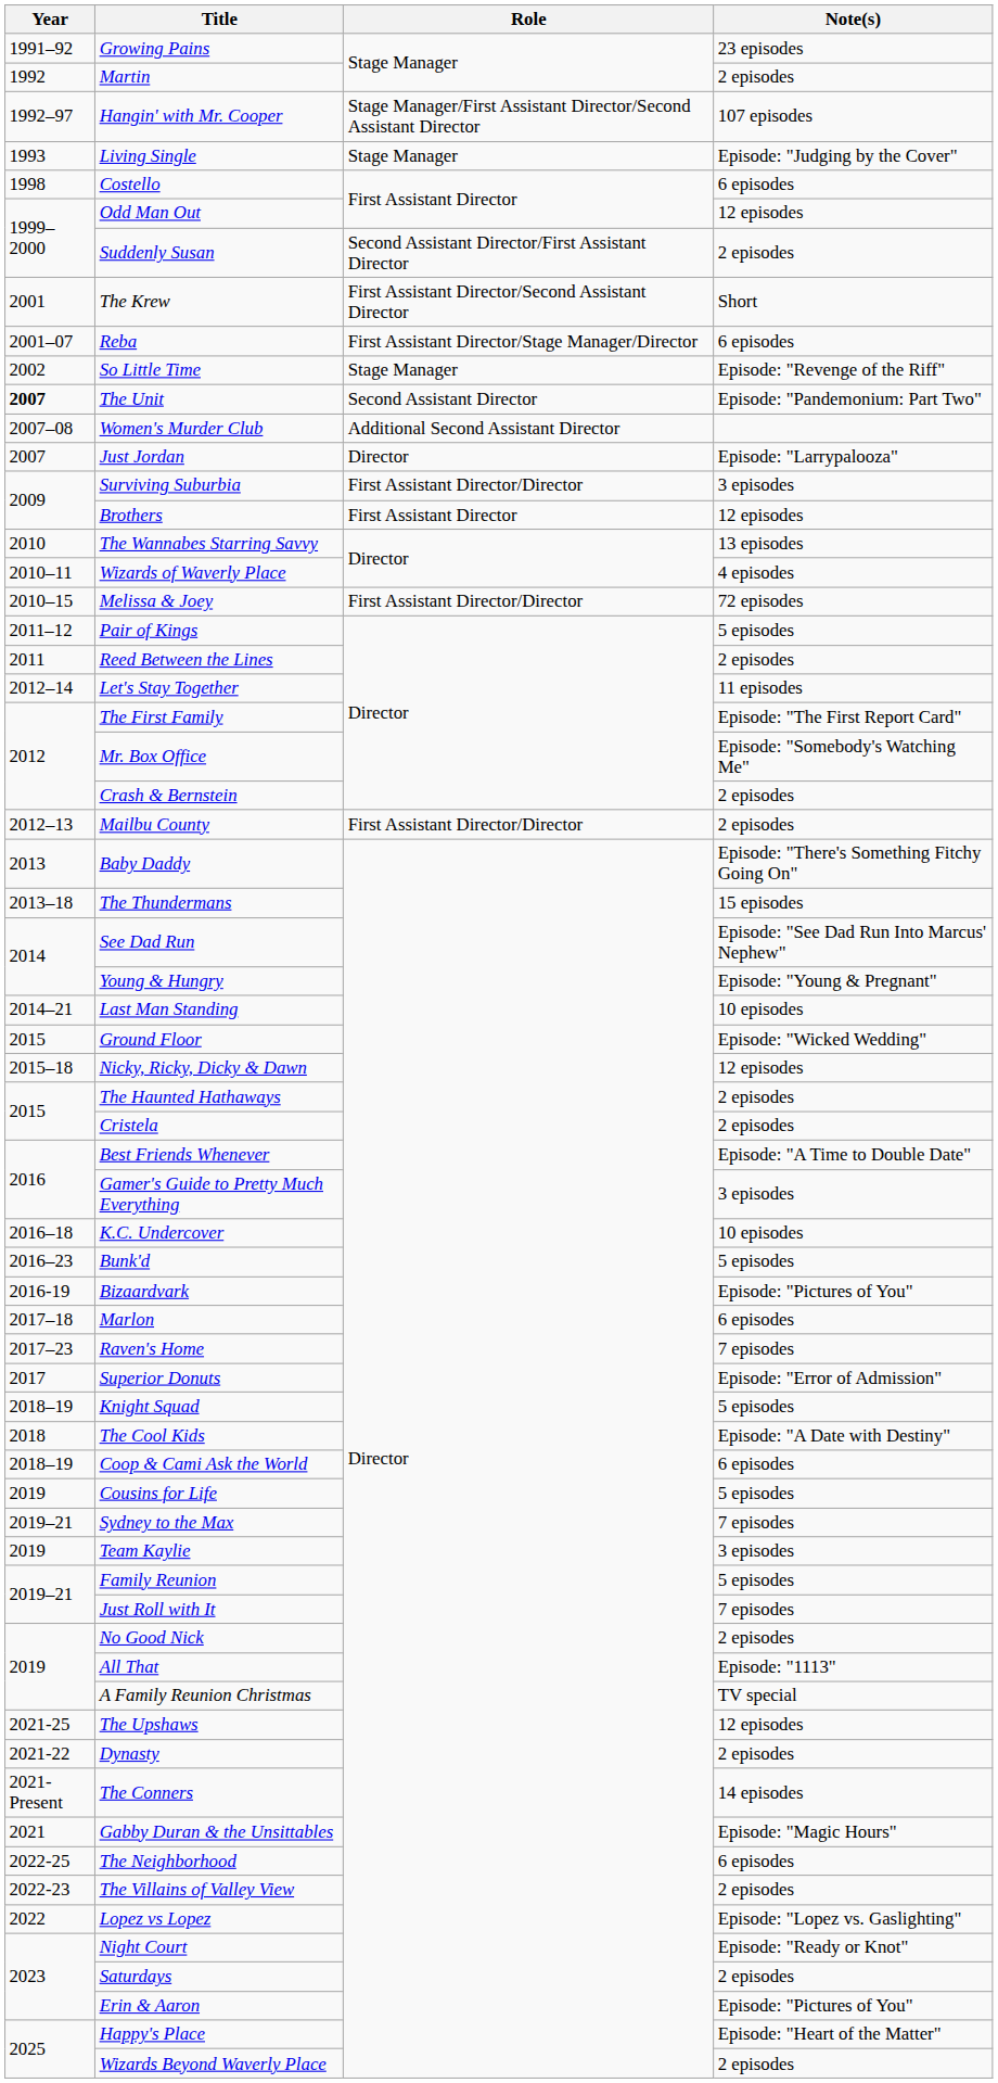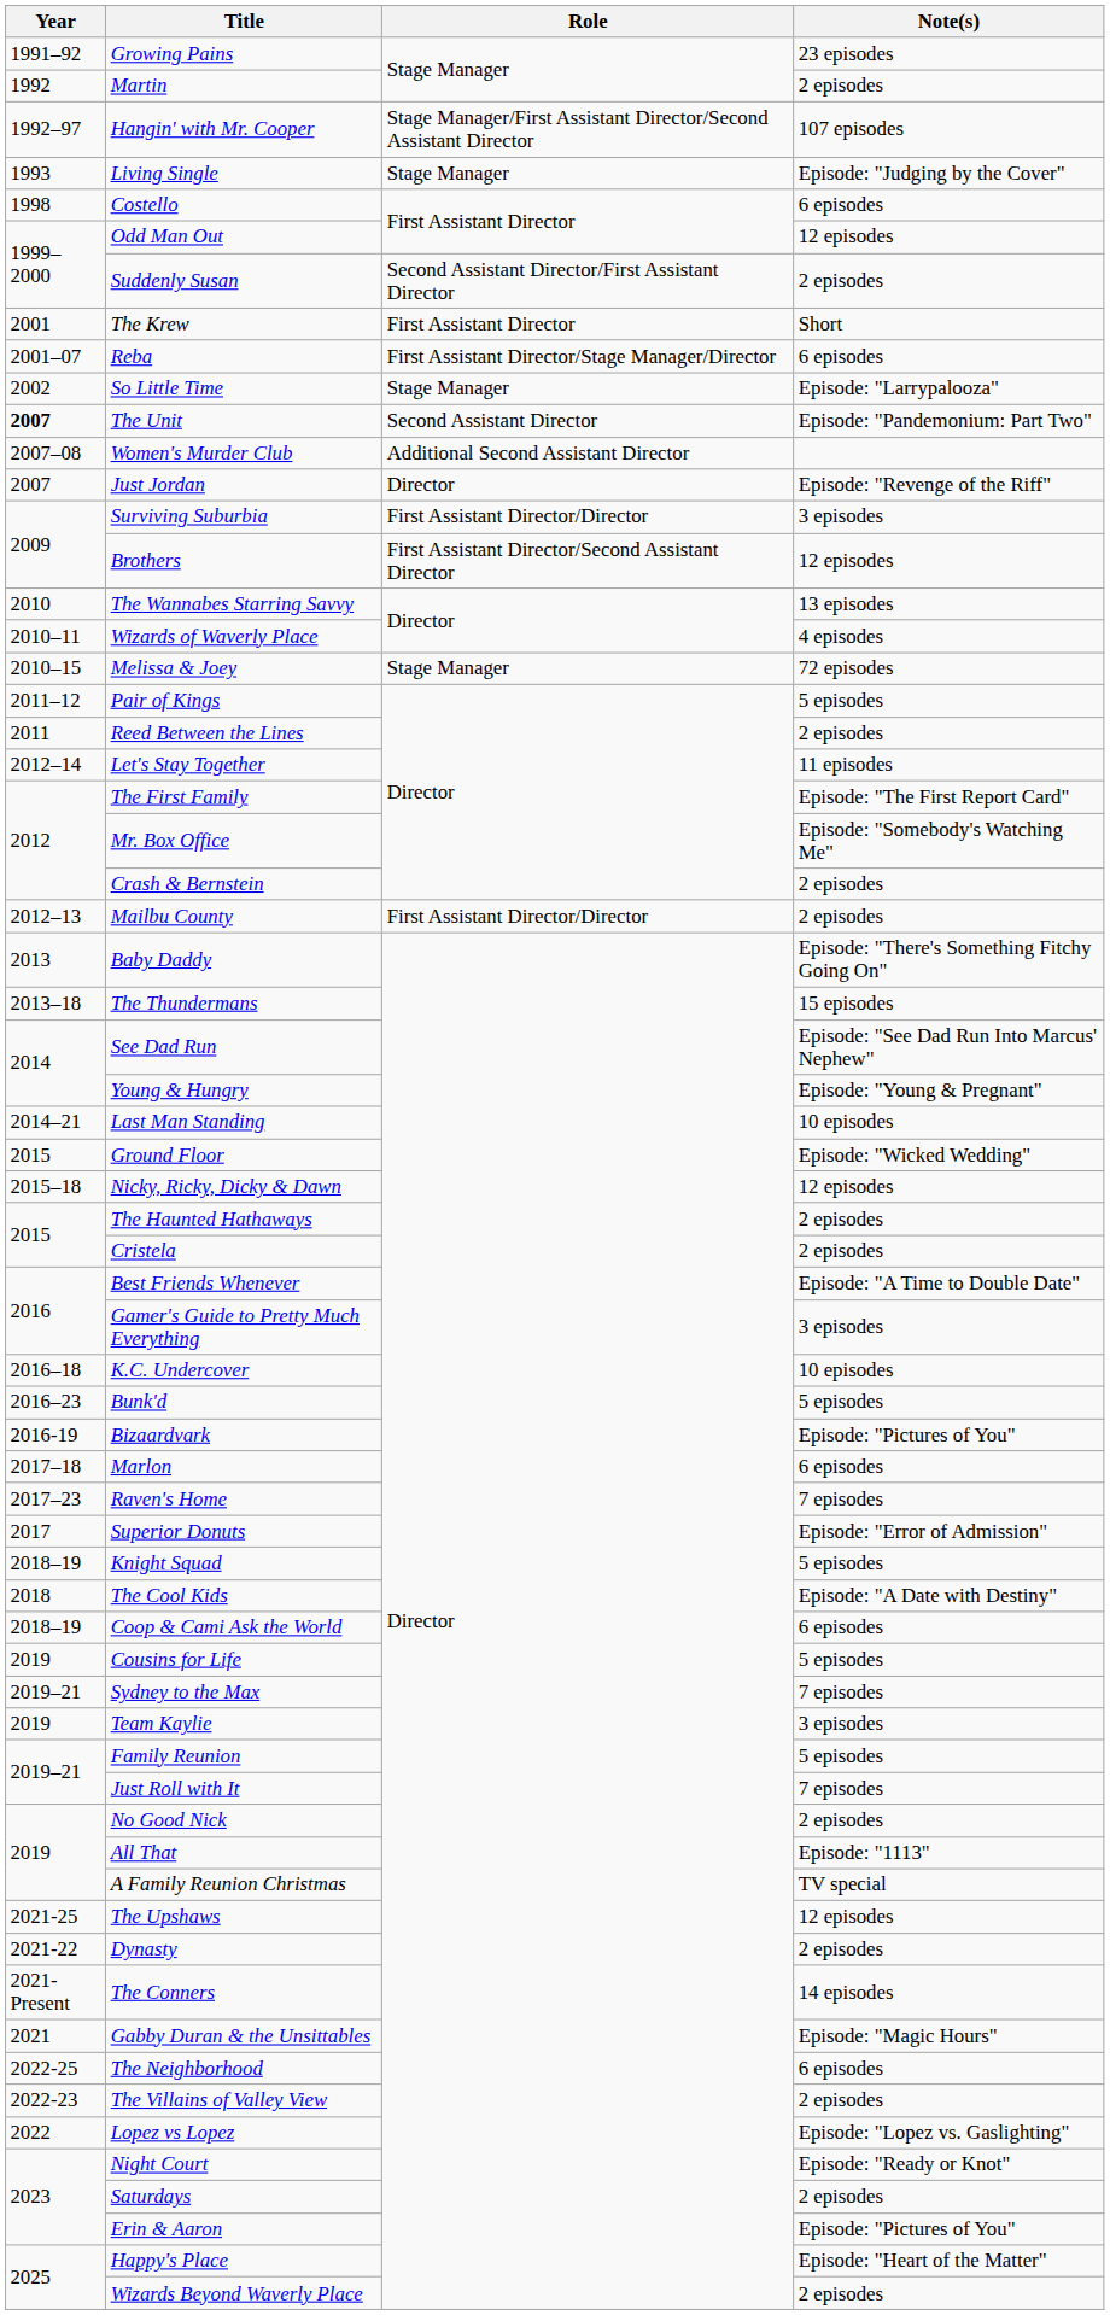The Krew | Role: First Assistant Director/Second Assistant Director -> First Assistant Director
So Little Time | Note(s): Episode: "Revenge of the Riff" -> Episode: "Larrypalooza"
Just Jordan | Note(s): Episode: "Larrypalooza" -> Episode: "Revenge of the Riff"
Brothers | Role: First Assistant Director -> First Assistant Director/Second Assistant Director
Melissa & Joey | Role: First Assistant Director/Director -> Stage Manager
